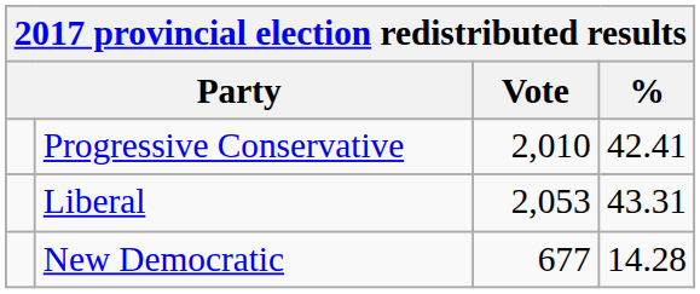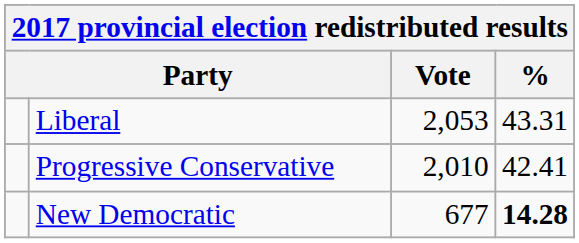rows swapped: Liberal <-> Progressive Conservative
New Democratic | %: normal -> bold
